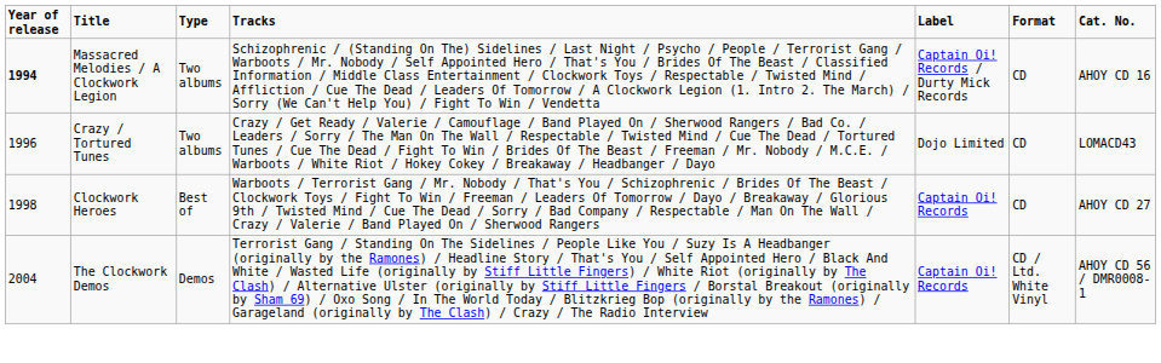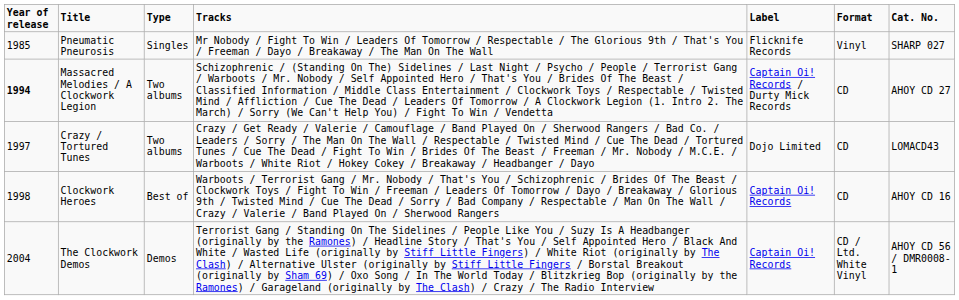+ row: 1985 | Pneumatic Pneurosis | Singles | Mr Nobody / Fight To Win / Leaders Of Tomorrow / Respectable / The Glorious 9th / That's You / Freeman / Dayo / Breakaway / The Man On The Wall | Flicknife Records | Vinyl | SHARP 027
Massacred Melodies / A Clockwork Legion | Cat. No.: AHOY CD 16 -> AHOY CD 27
Crazy / Tortured Tunes | Year of release: 1996 -> 1997
Clockwork Heroes | Cat. No.: AHOY CD 27 -> AHOY CD 16
